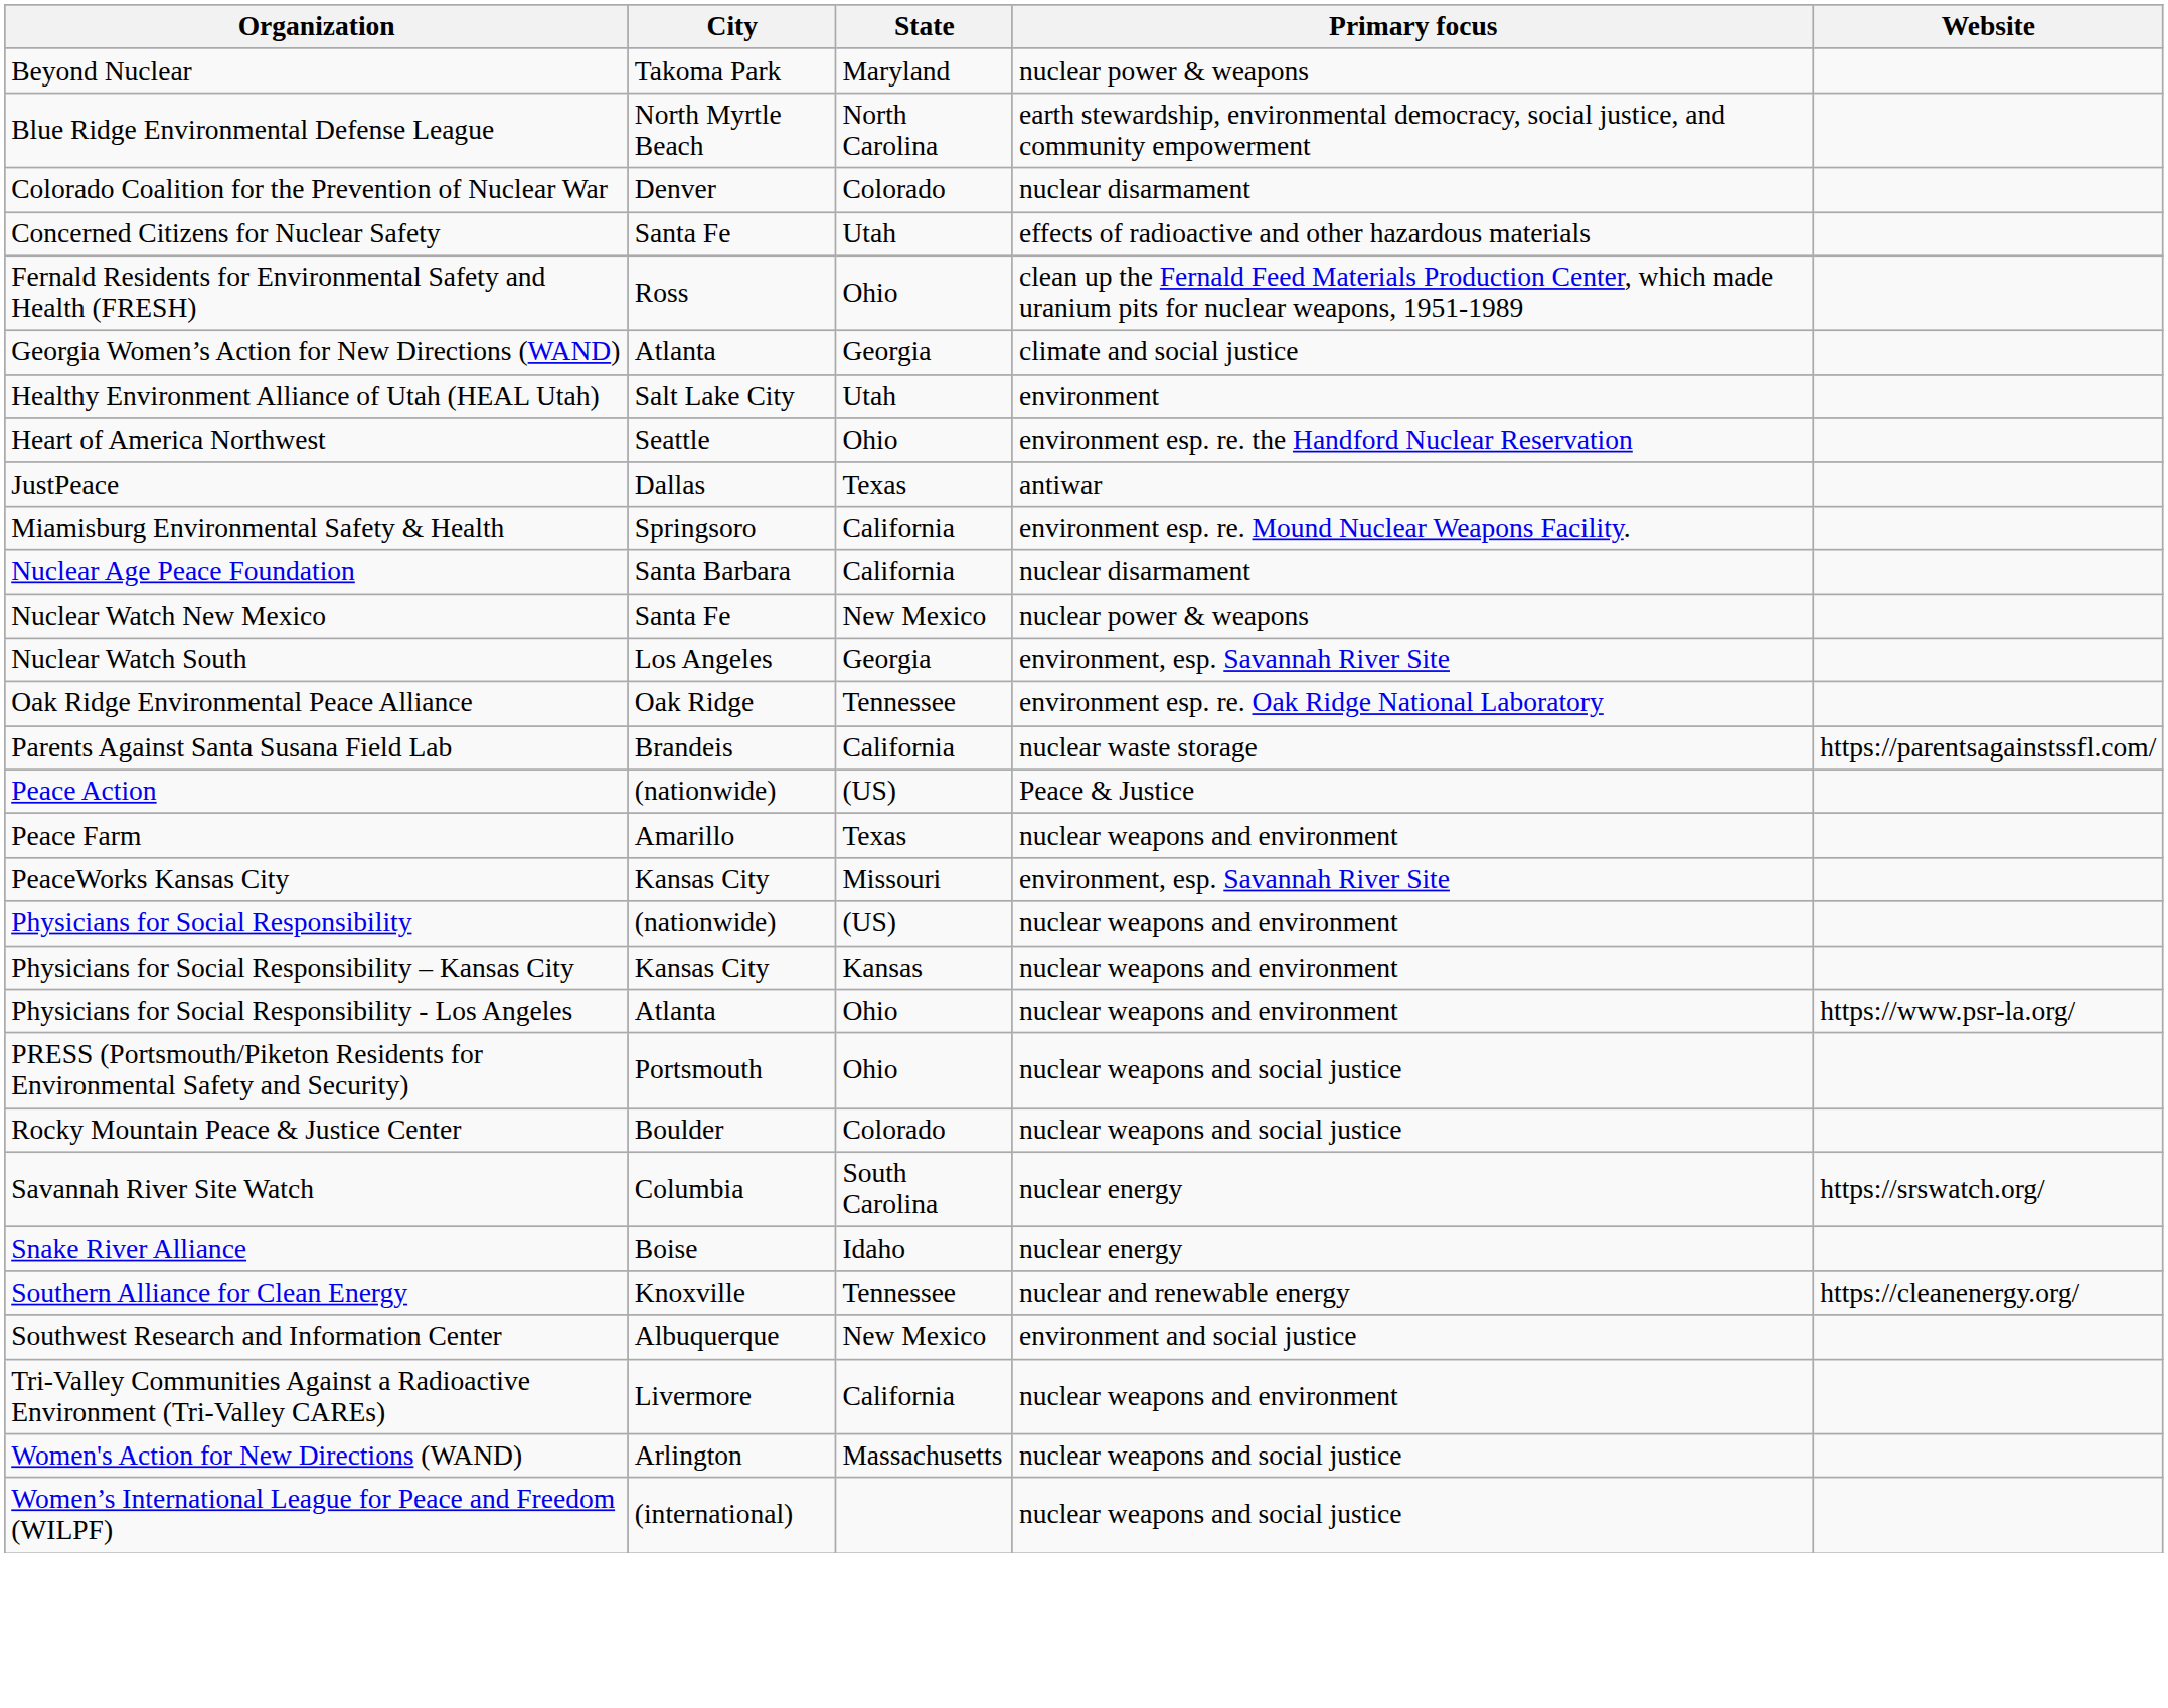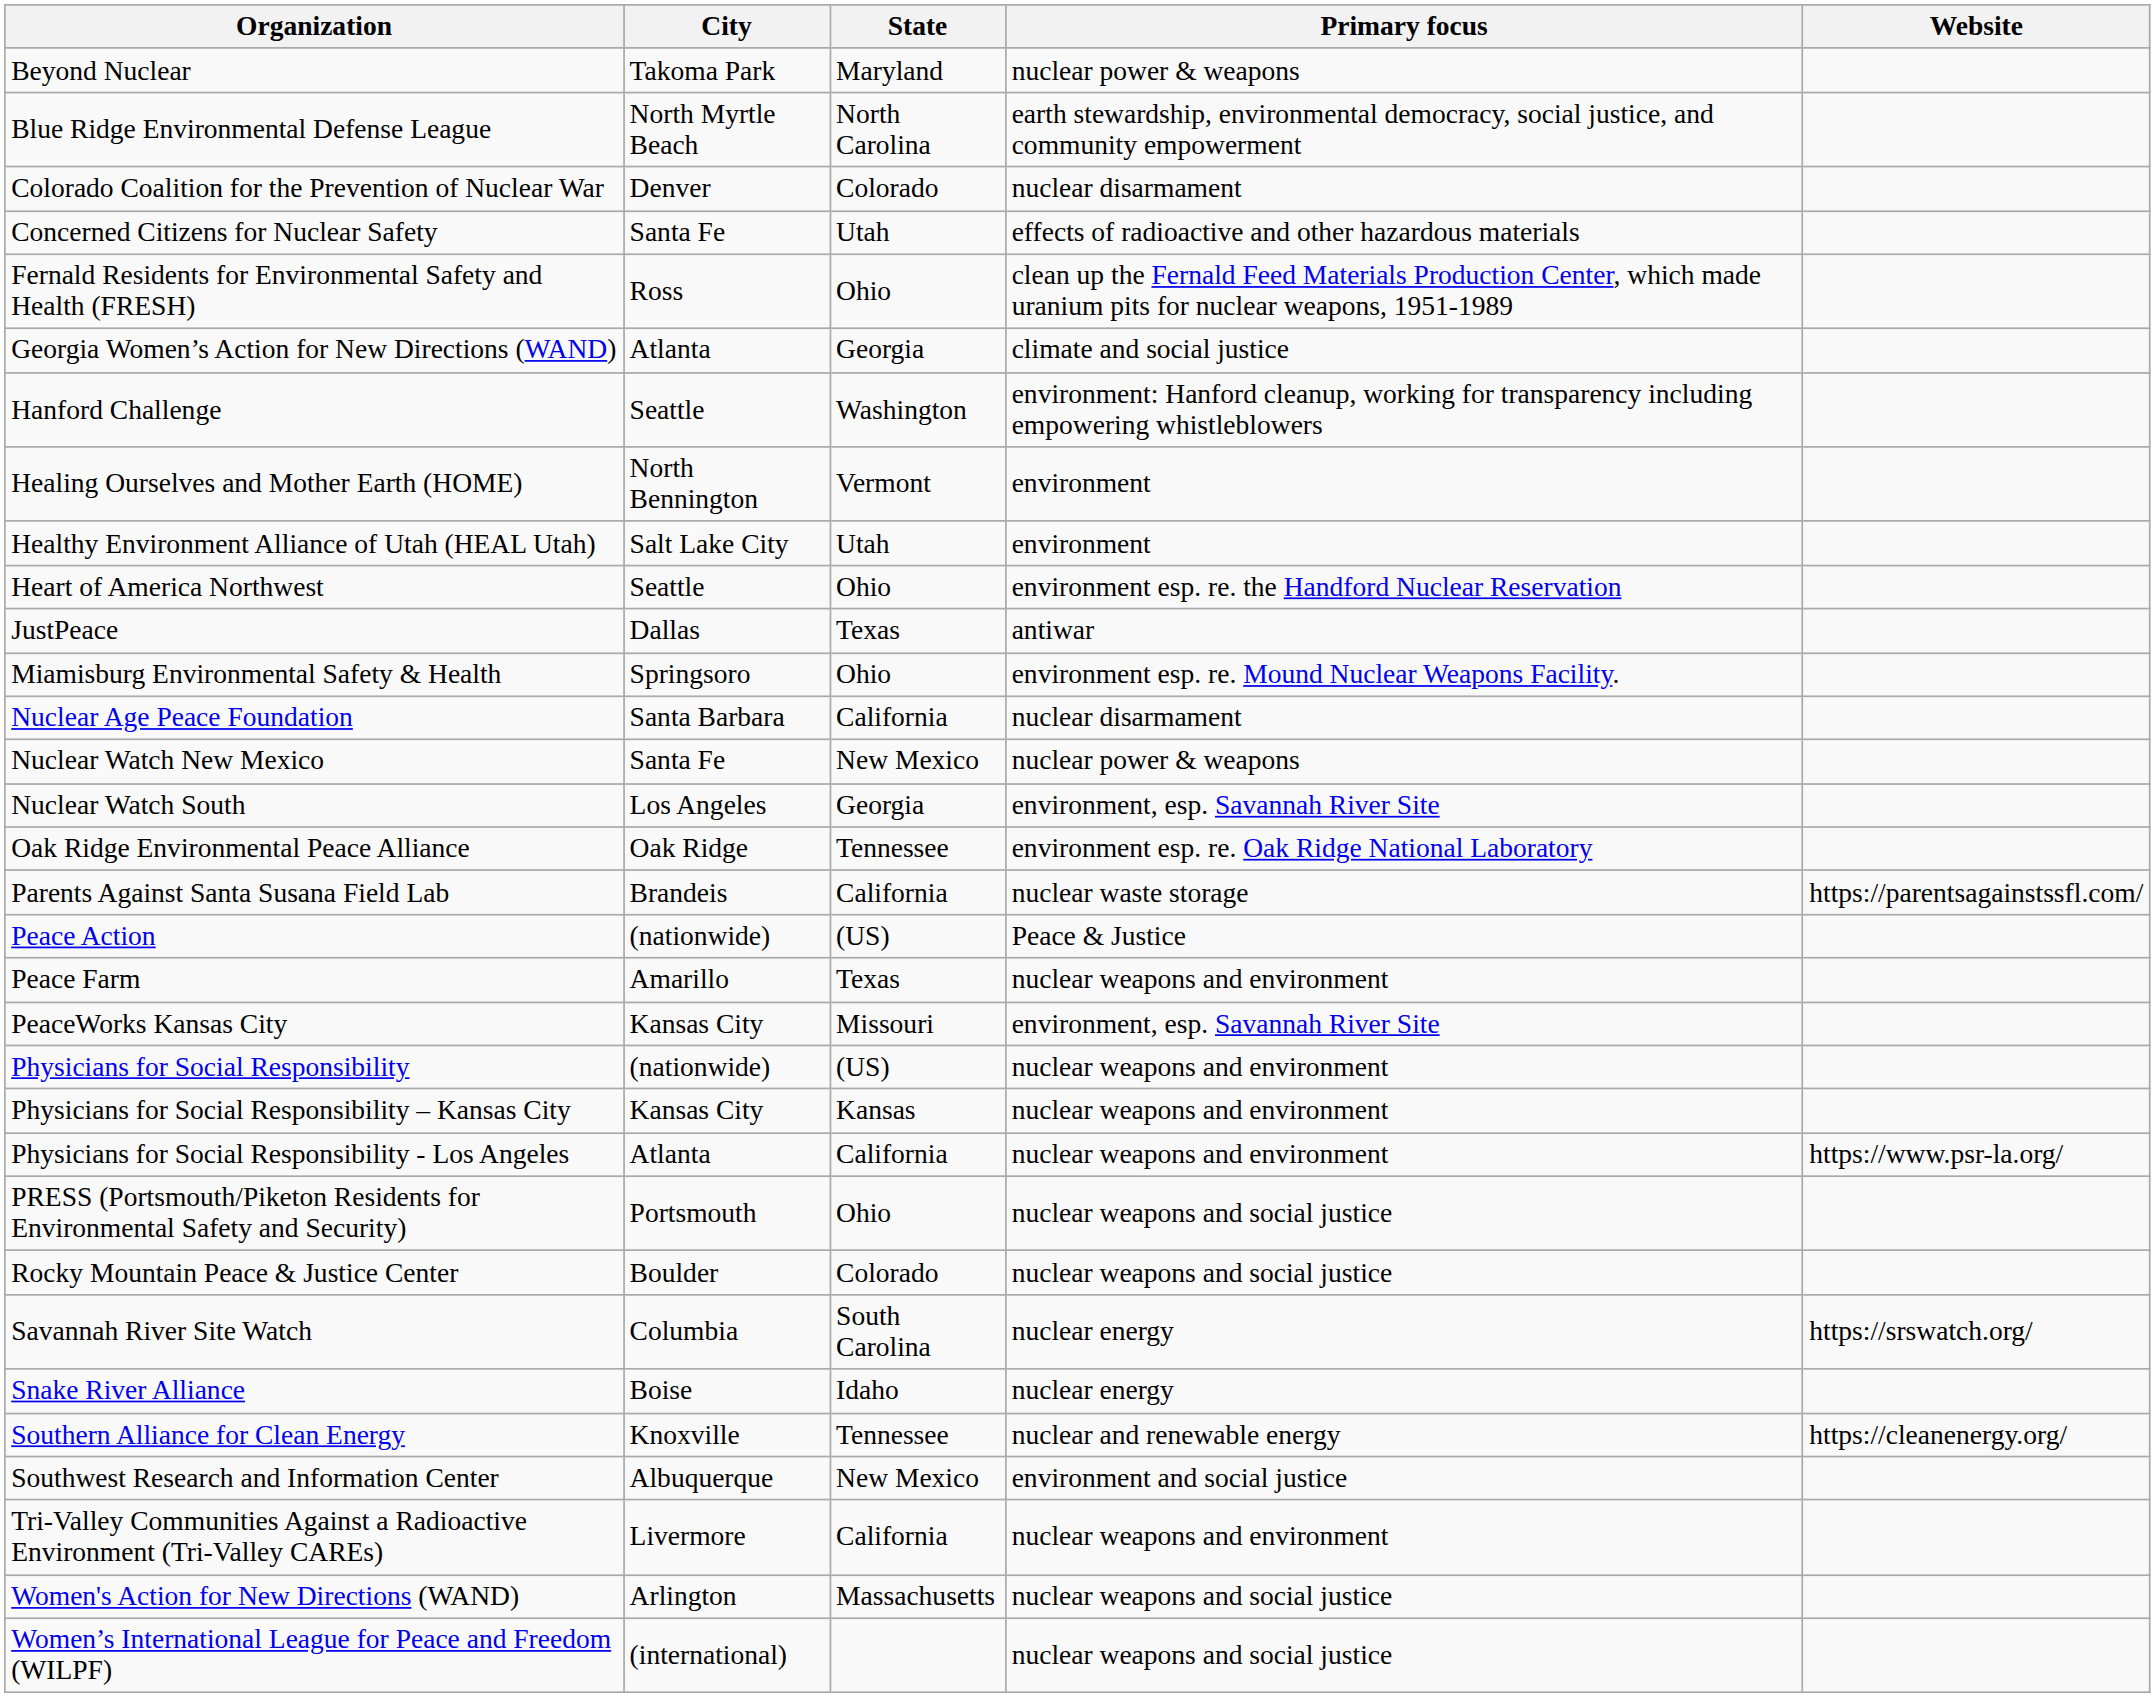+ row: Hanford Challenge | Seattle | Washington | environment: Hanford cleanup, working for transparency including empowering whistleblowers
+ row: Healing Ourselves and Mother Earth (HOME) | North Bennington | Vermont | environment
Miamisburg Environmental Safety & Health | State: California -> Ohio
Physicians for Social Responsibility - Los Angeles | State: Ohio -> California
